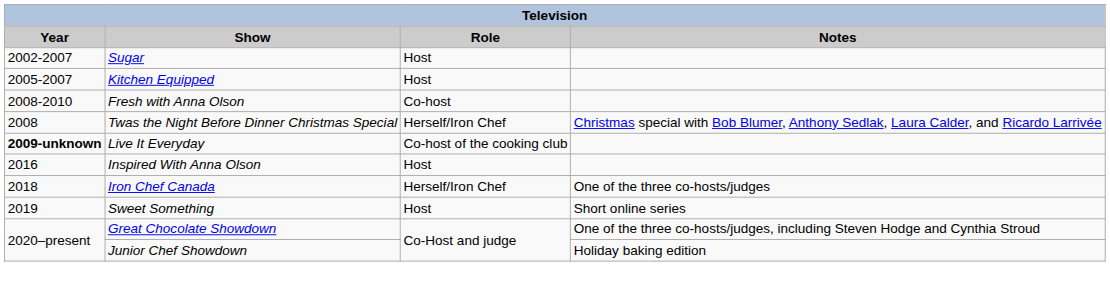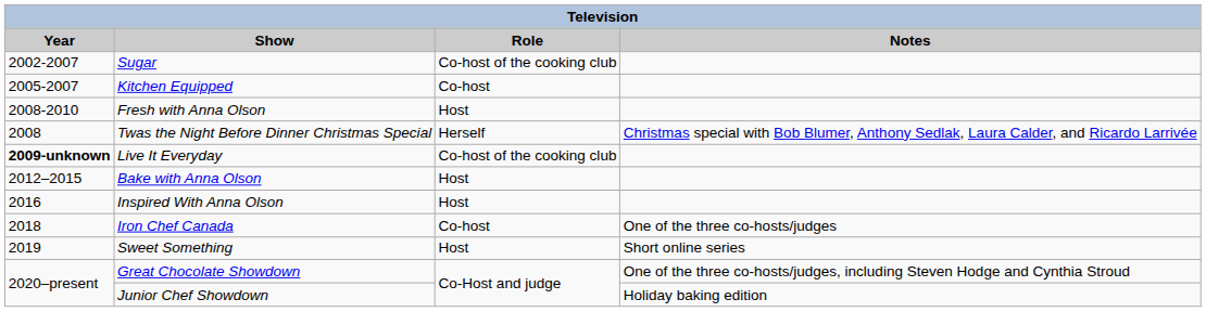Sugar | Role: Host -> Co-host of the cooking club
Kitchen Equipped | Role: Host -> Co-host
Fresh with Anna Olson | Role: Co-host -> Host
Twas the Night Before Dinner Christmas Special | Role: Herself/Iron Chef -> Herself
+ row: 2012–2015 | Bake with Anna Olson | Host
Iron Chef Canada | Role: Herself/Iron Chef -> Co-host
